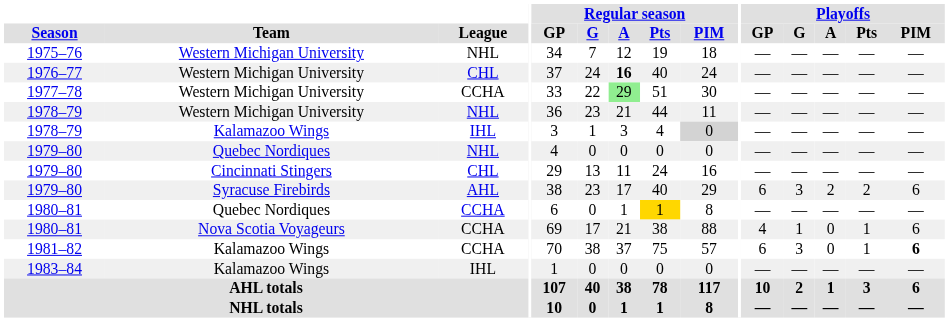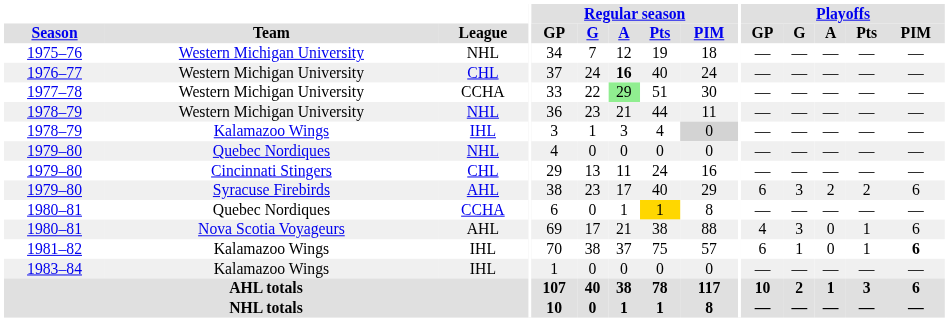1980–81 / Nova Scotia Voyageurs | League: CCHA -> AHL
1980–81 / Nova Scotia Voyageurs | Playoffs / G: 1 -> 3
1981–82 | League: CCHA -> IHL
1981–82 | Playoffs / G: 3 -> 1
